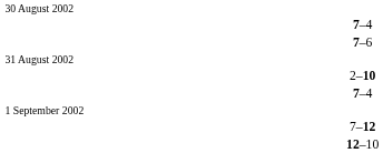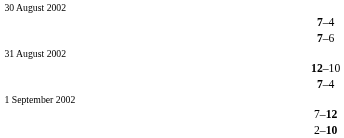rows swapped: 2–10 <-> 12–10
